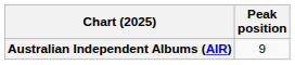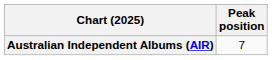Australian Independent Albums (AIR) | Peak position: 9 -> 7
